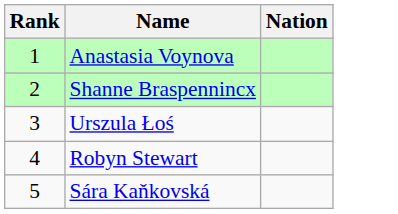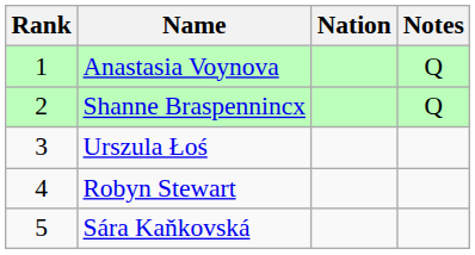+ column: Notes | Q | Q
